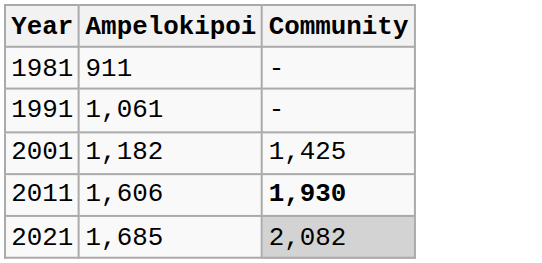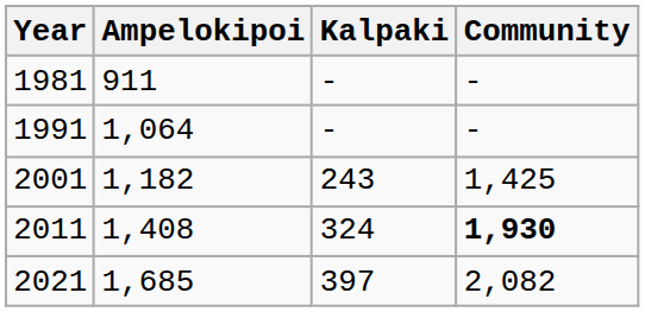+ column: Kalpaki | - | - | 243 | 324 | 397
1991 | Ampelokipoi: 1,061 -> 1,064
2011 | Ampelokipoi: 1,606 -> 1,408
2021 | Community: lightgrey background -> no background
